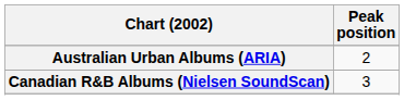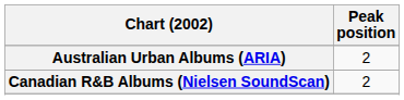Canadian R&B Albums (Nielsen SoundScan) | Peak position: 3 -> 2
